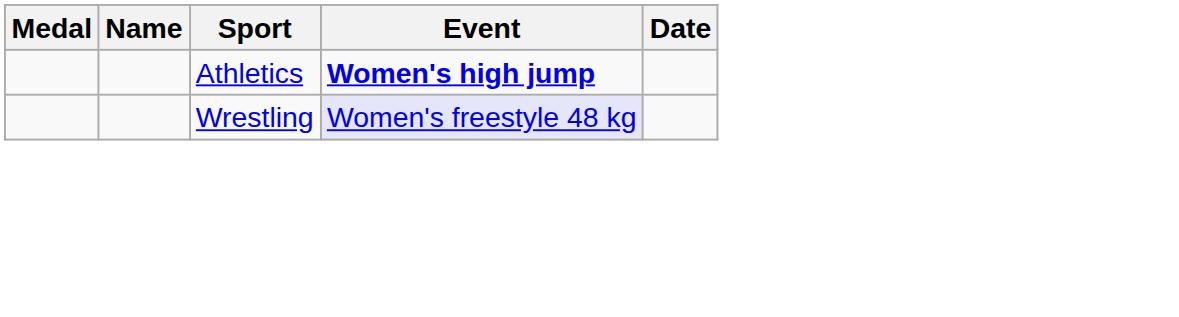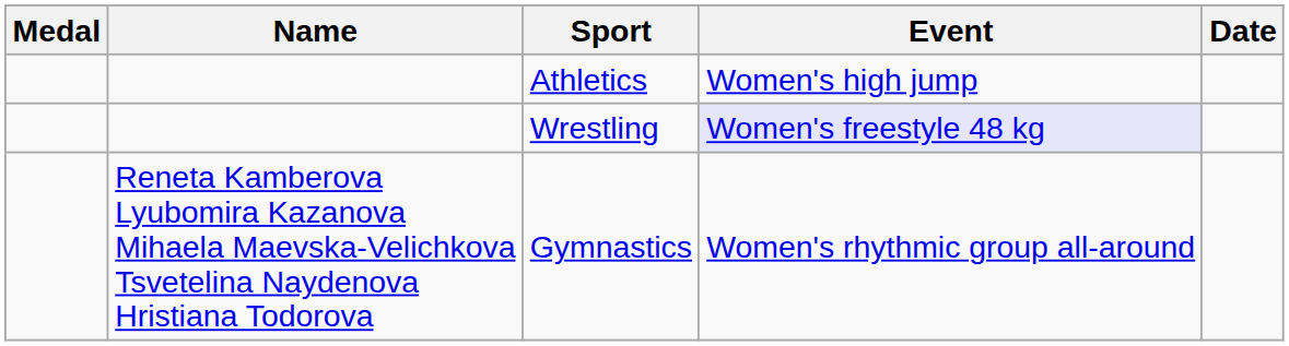Athletics | Event: bold -> normal
+ row: Reneta Kamberova Lyubomira Kazanova Mihaela Maevska-Velichkova Tsvetelina Naydenova Hristiana Todorova | Gymnastics | Women's rhythmic group all-around
